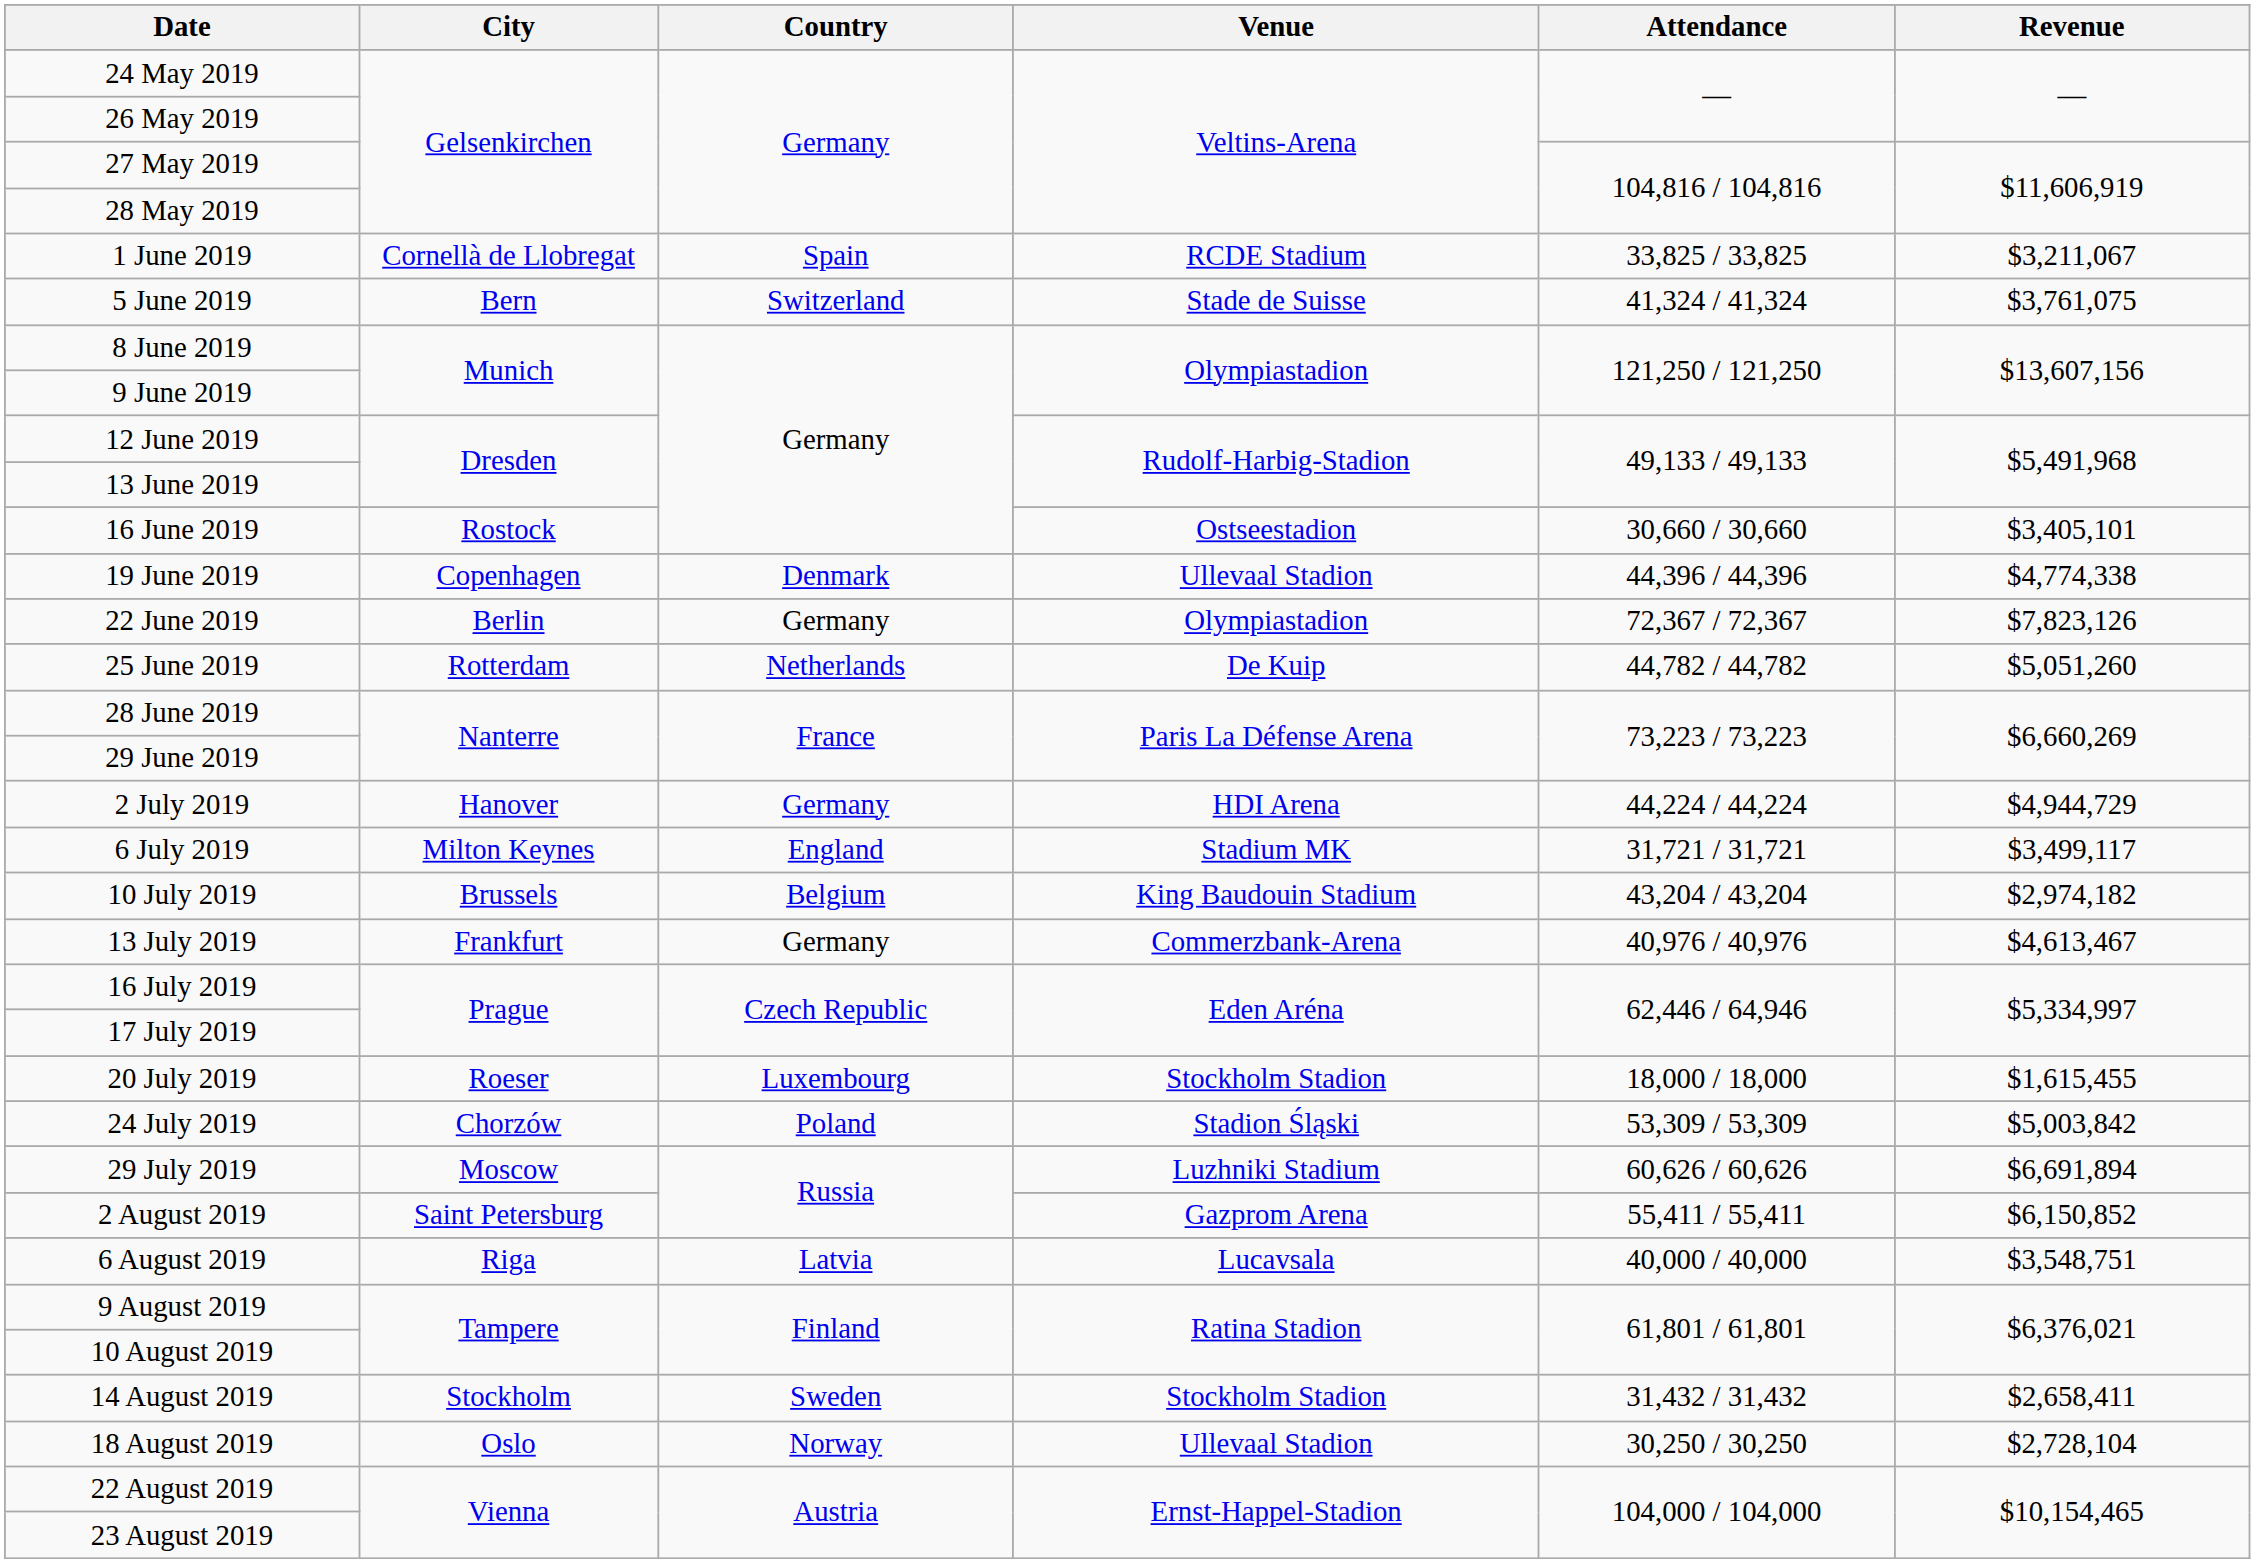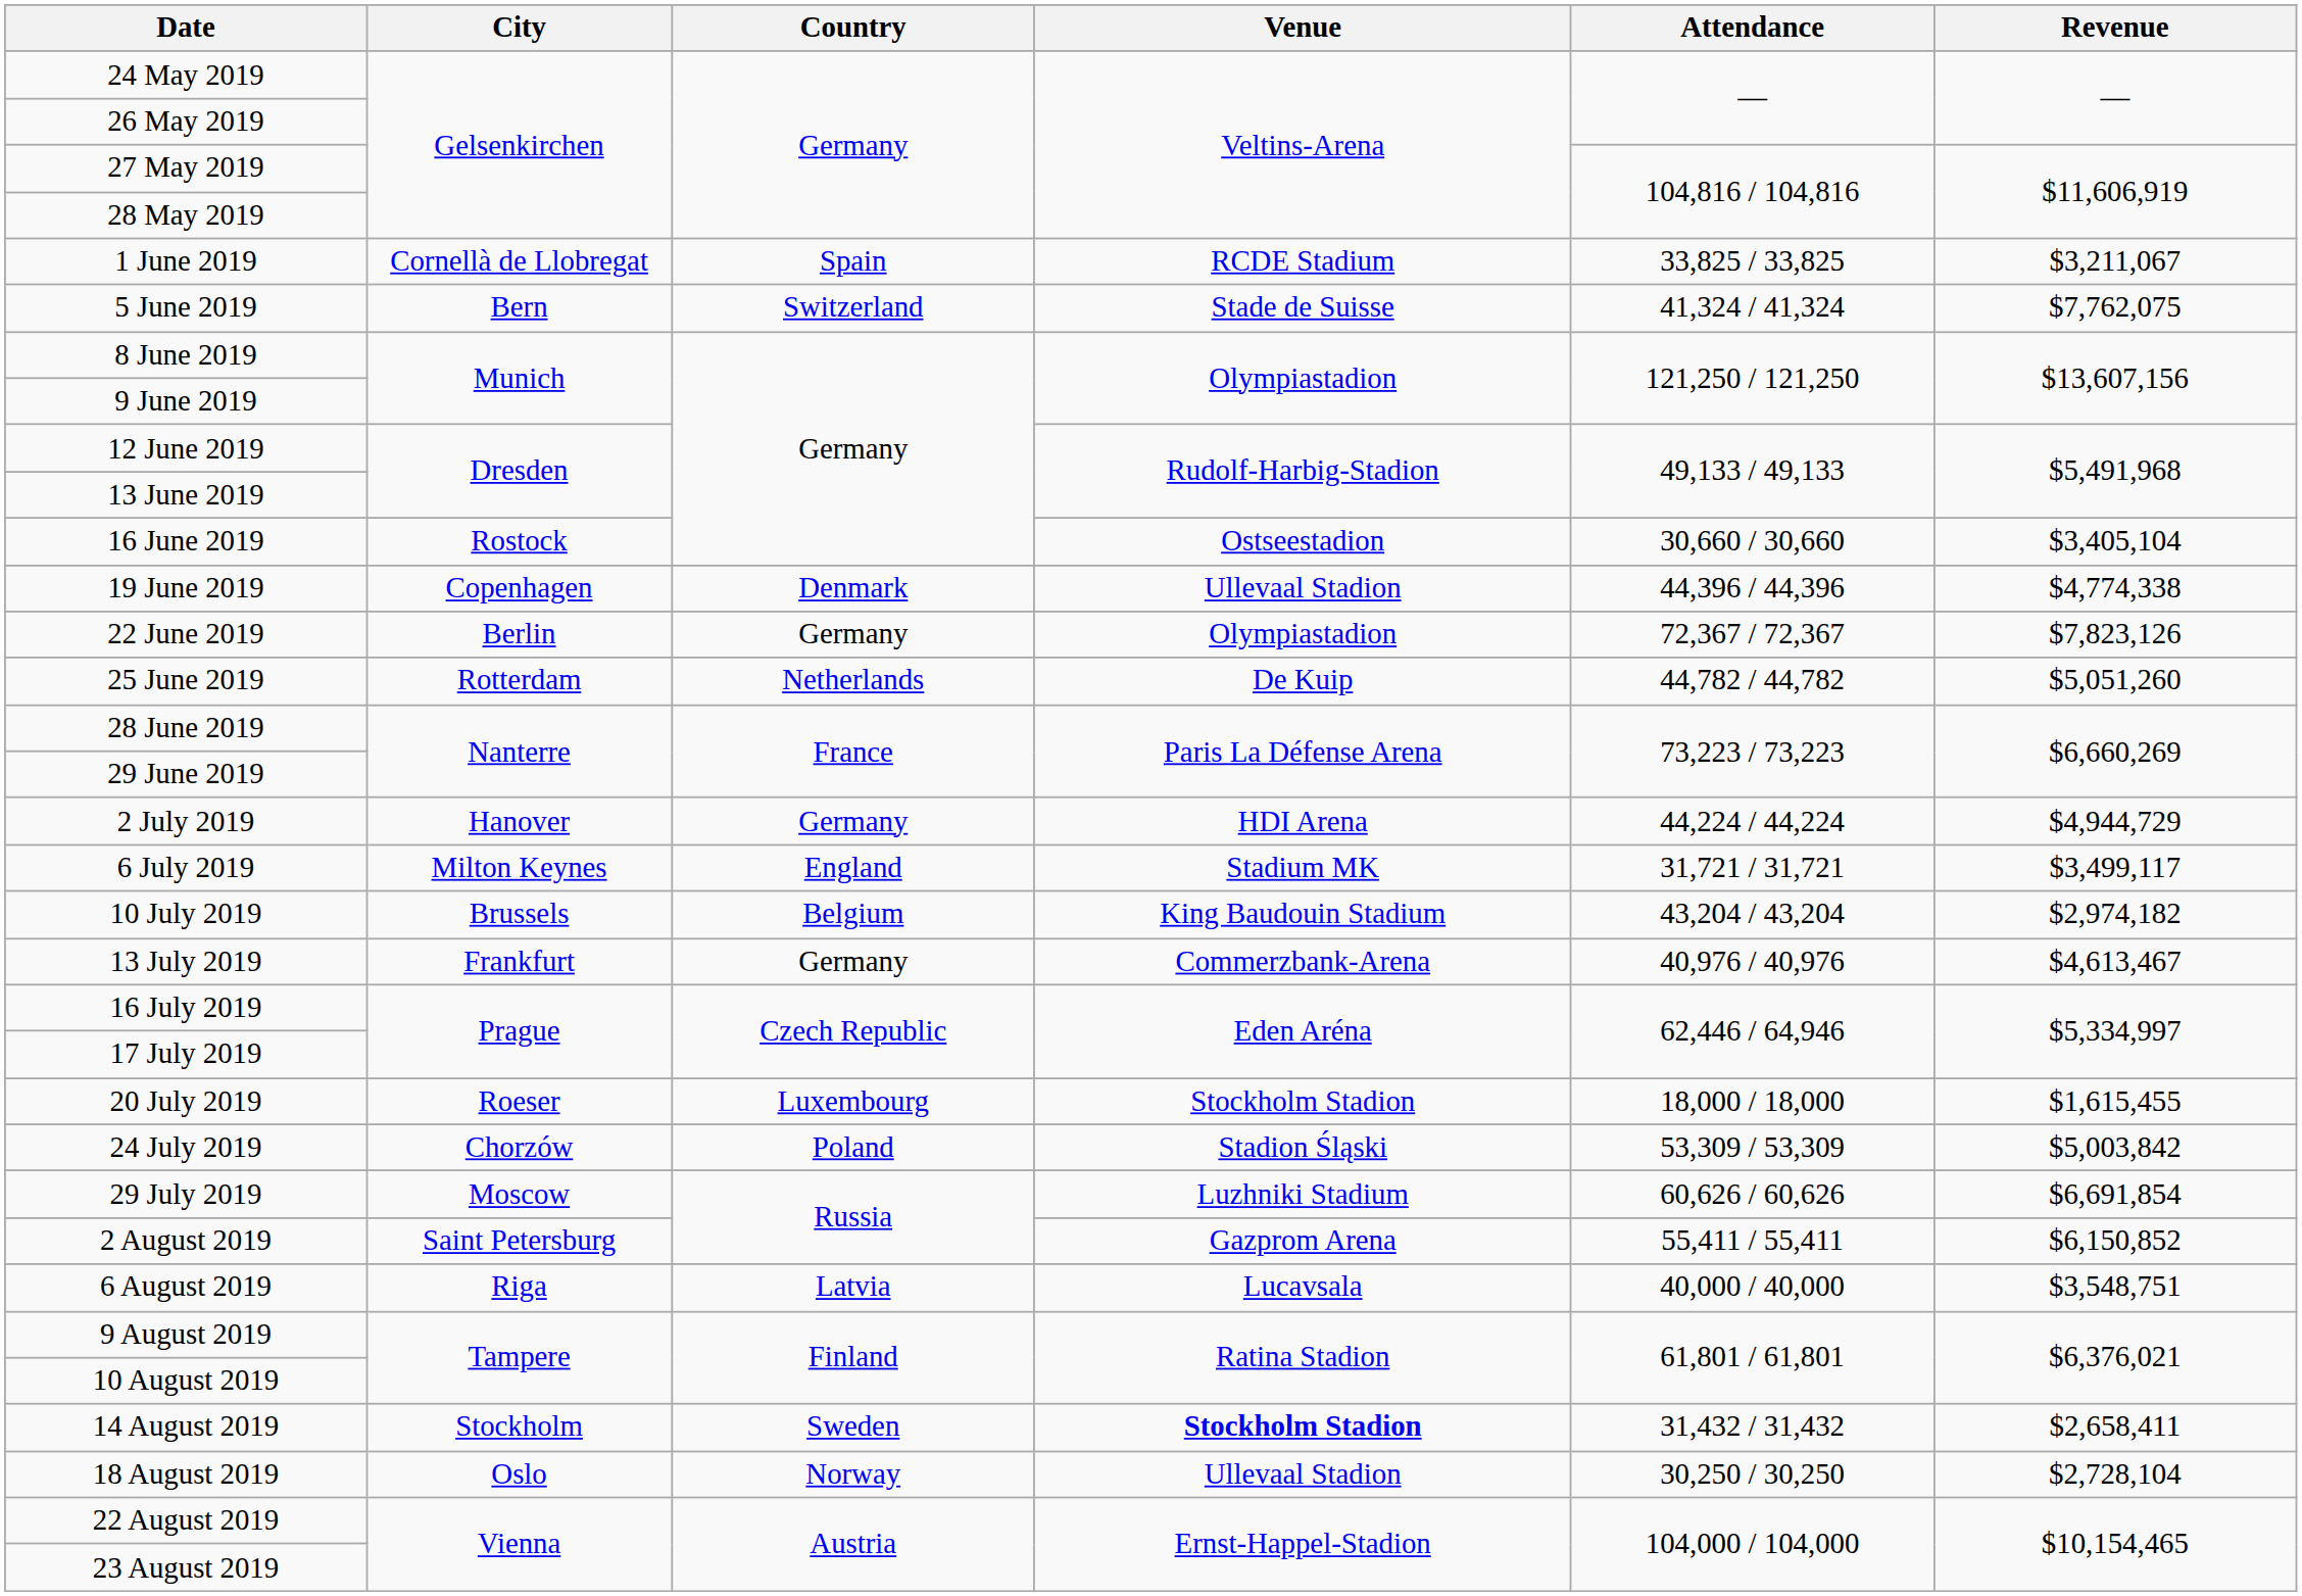5 June 2019 | Revenue: $3,761,075 -> $7,762,075
16 June 2019 | Revenue: $3,405,101 -> $3,405,104
29 July 2019 | Revenue: $6,691,894 -> $6,691,854
14 August 2019 | Venue: normal -> bold
